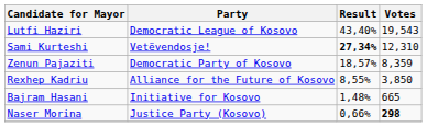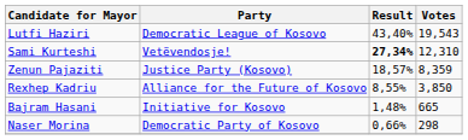Zenun Pajaziti | Party: Democratic Party of Kosovo -> Justice Party (Kosovo)
Naser Morina | Party: Justice Party (Kosovo) -> Democratic Party of Kosovo
Naser Morina | Votes: bold -> normal
